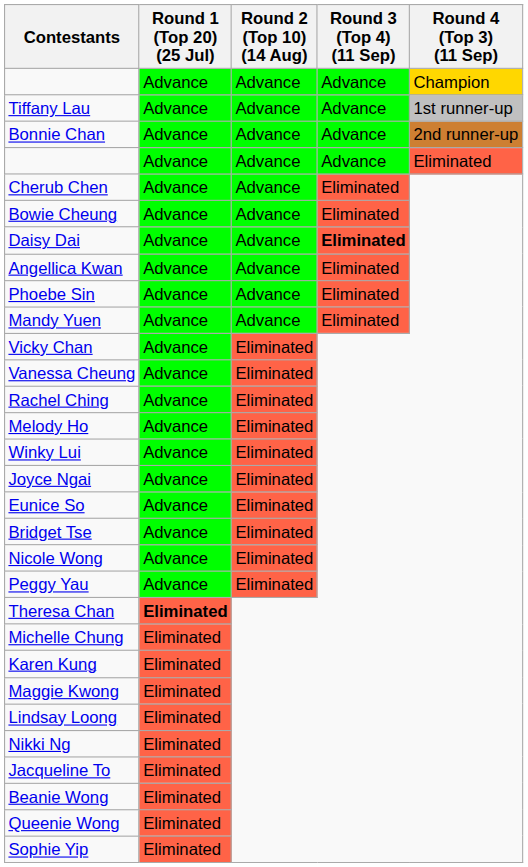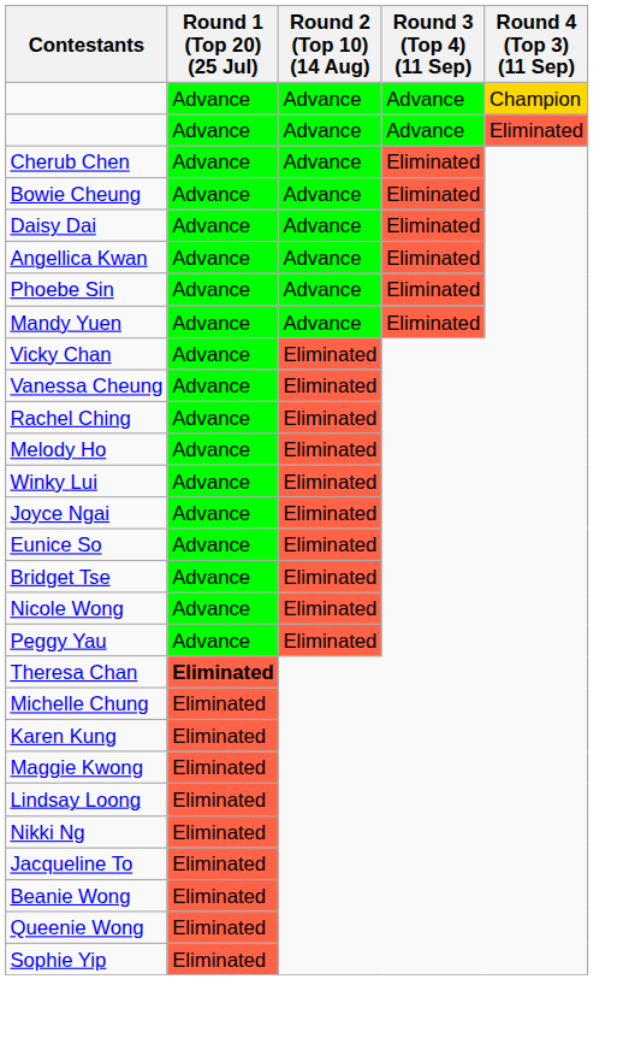- row: Tiffany Lau | Advance | Advance | Advance | 1st runner-up
- row: Bonnie Chan | Advance | Advance | Advance | 2nd runner-up
Daisy Dai | Round 3 (Top 4) (11 Sep): bold -> normal
